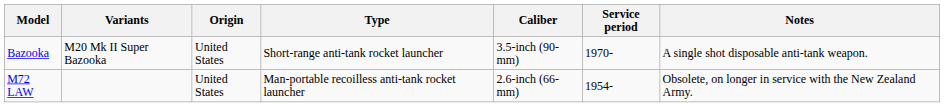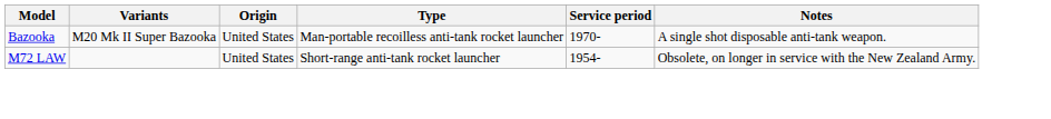- column: Caliber | 3.5-inch (90-mm) | 2.6-inch (66-mm)
Bazooka | Type: Short-range anti-tank rocket launcher -> Man-portable recoilless anti-tank rocket launcher
M72 LAW | Type: Man-portable recoilless anti-tank rocket launcher -> Short-range anti-tank rocket launcher
